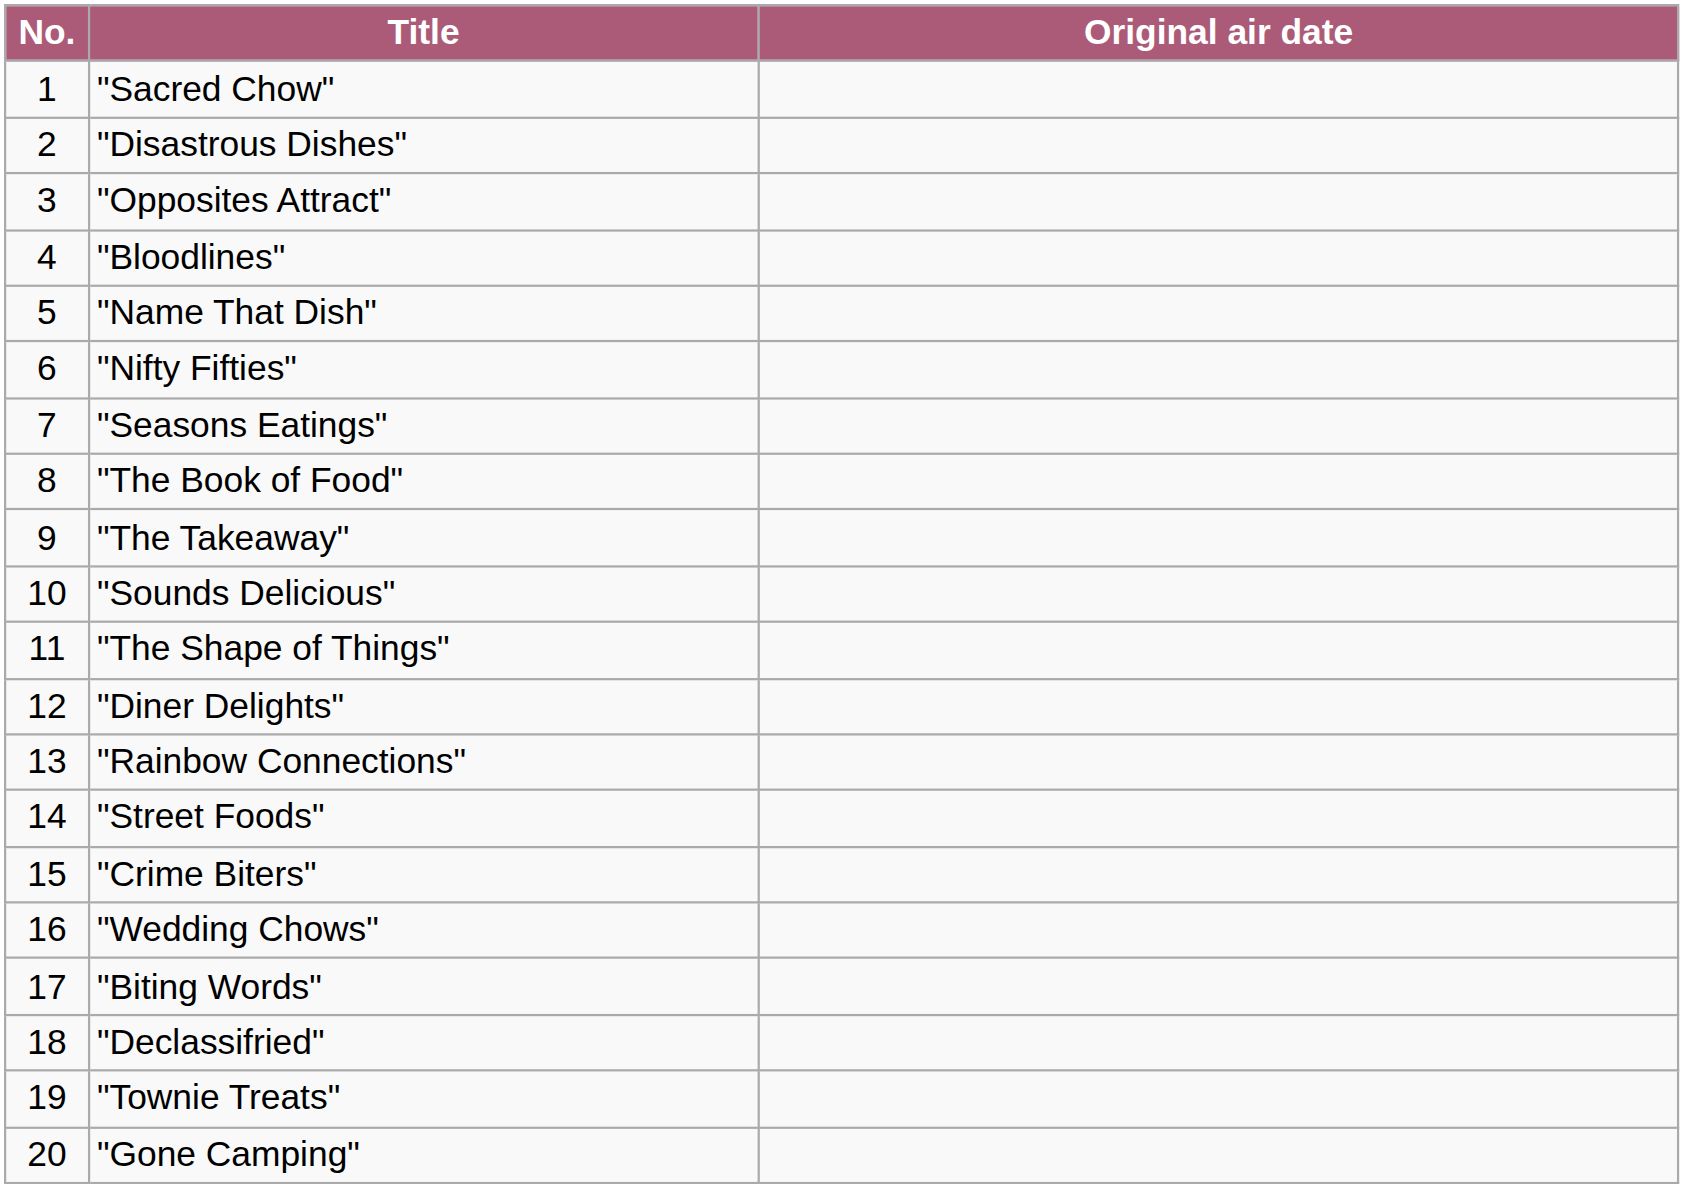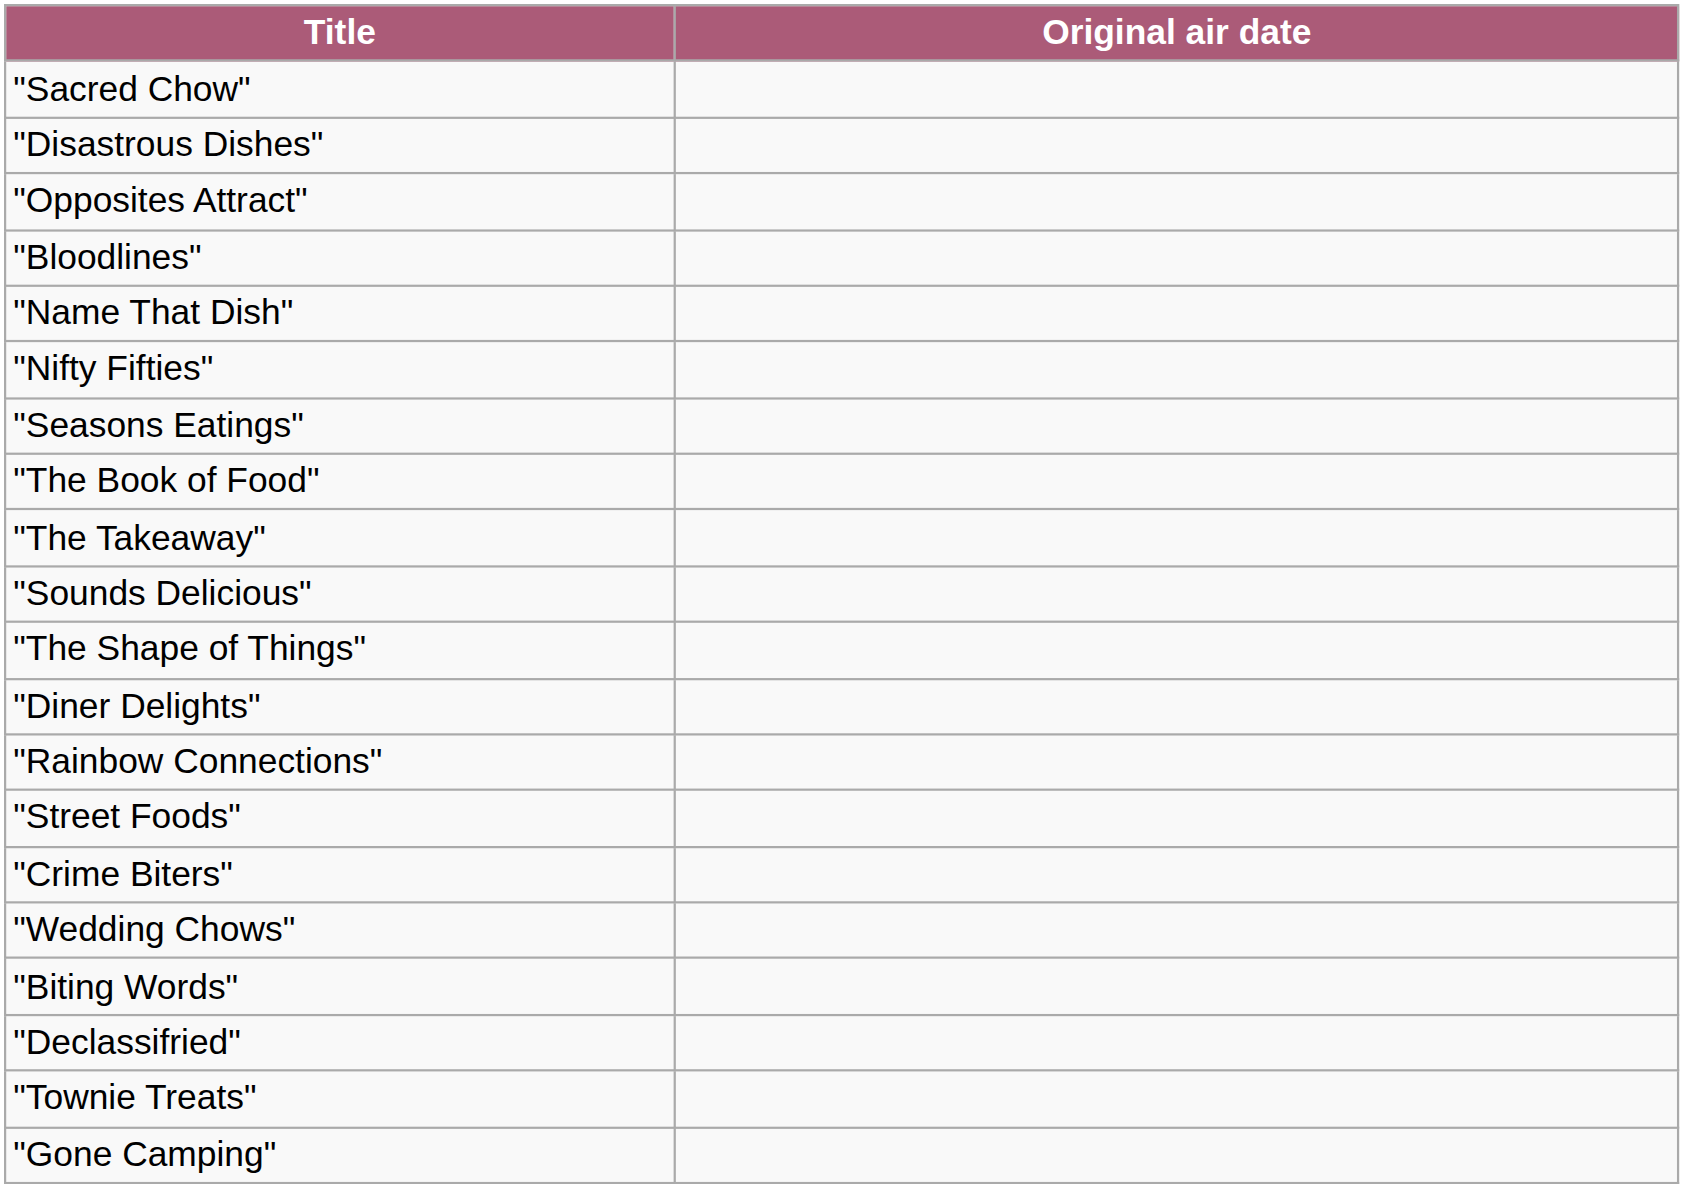- column: No. | 1 | 2 | 3 | 4 | 5 | 6 | 7 | 8 | 9 | 10 | 11 | 12 | 13 | 14 | 15 | 16 | 17 | 18 | 19 | 20
